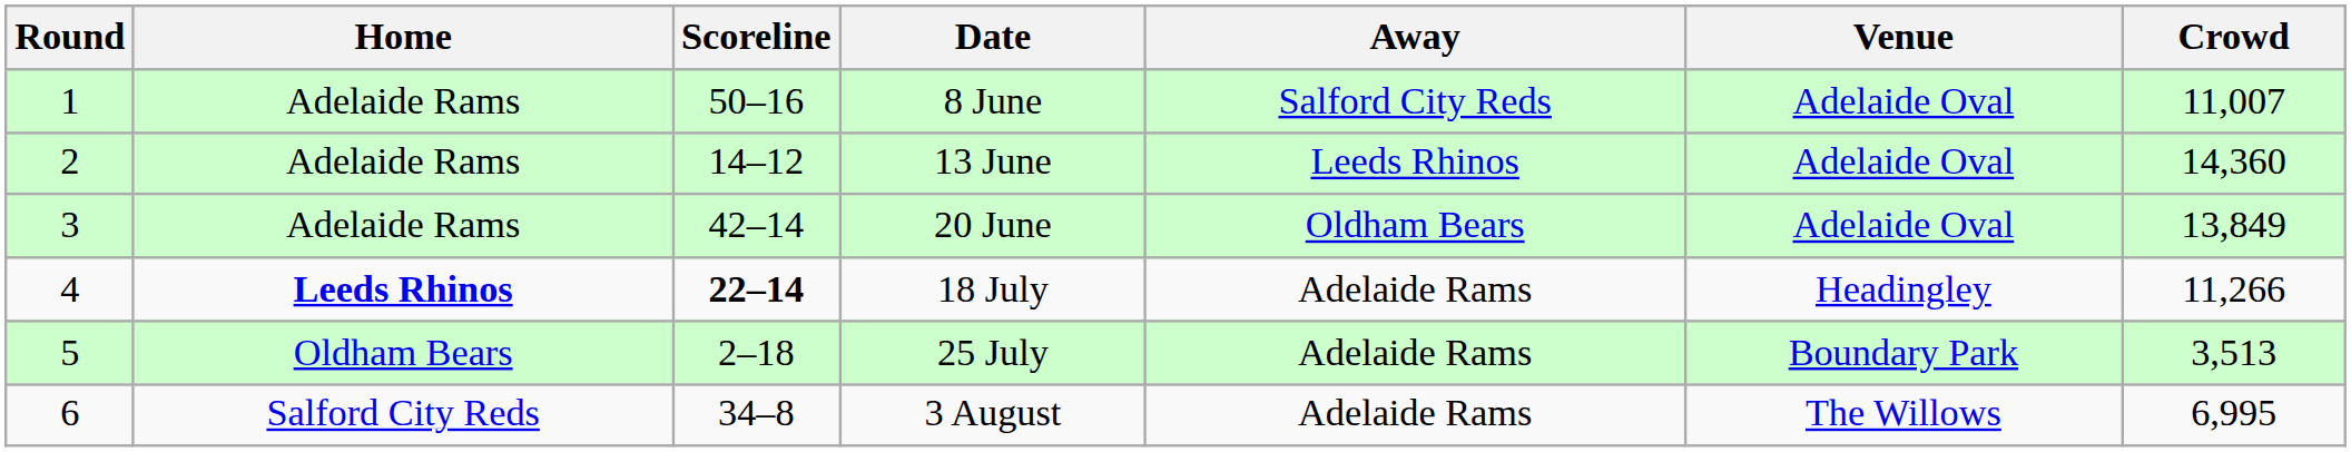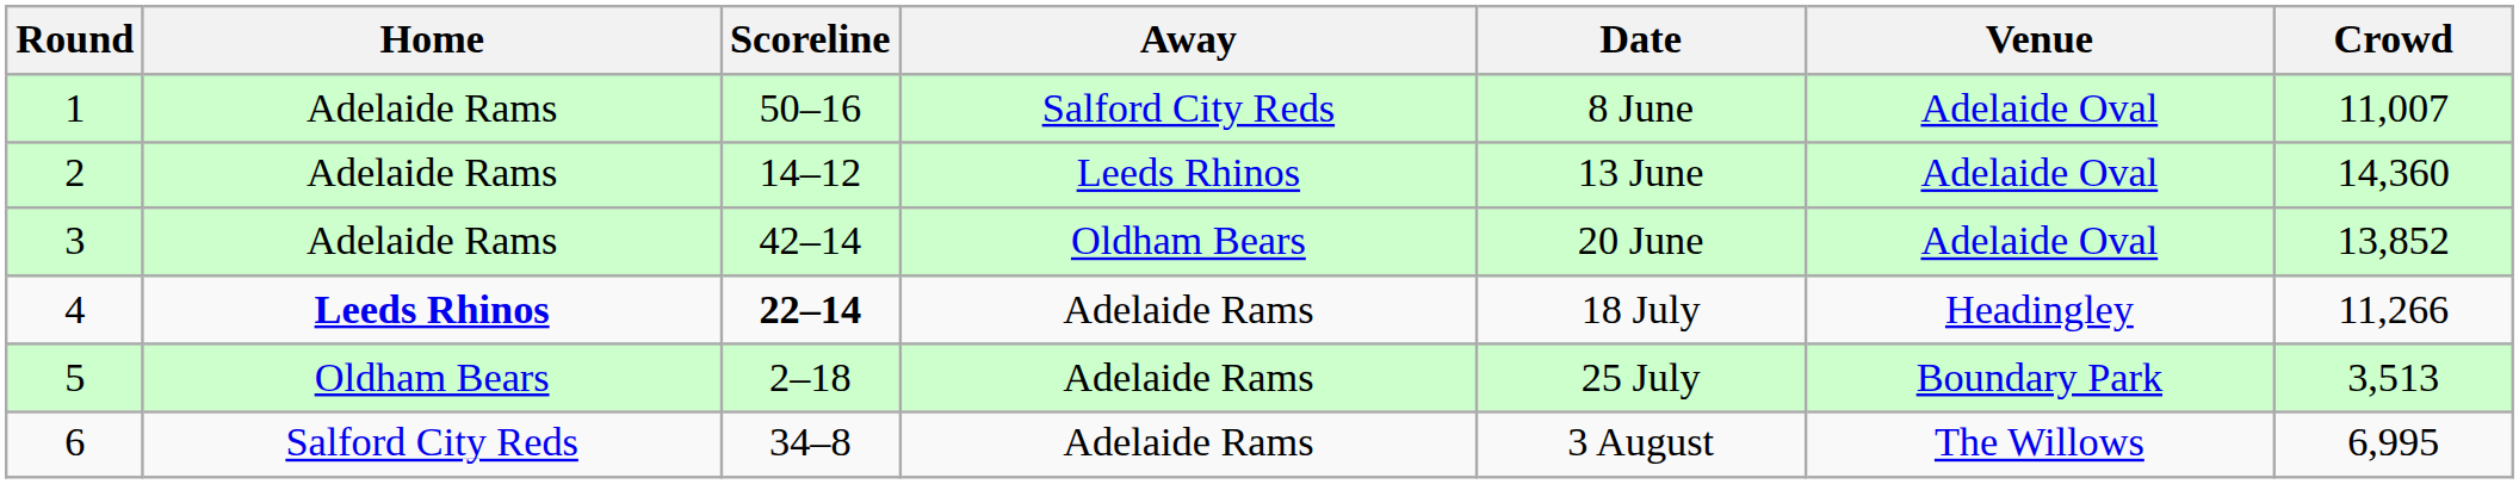columns swapped: Away <-> Date
3 | Crowd: 13,849 -> 13,852
